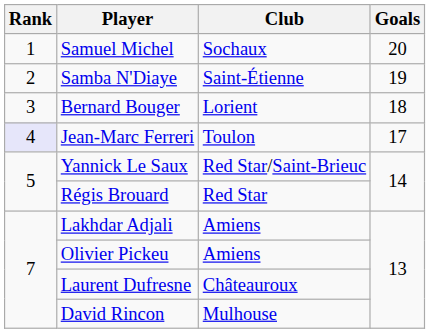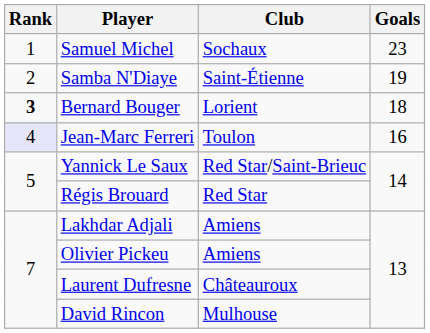Samuel Michel | Goals: 20 -> 23
Bernard Bouger | Rank: normal -> bold
Jean-Marc Ferreri | Goals: 17 -> 16
